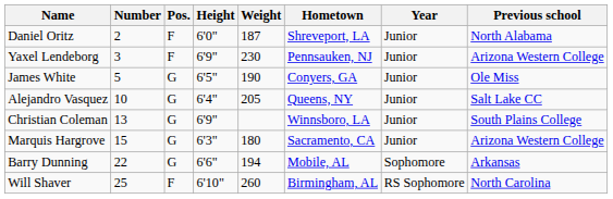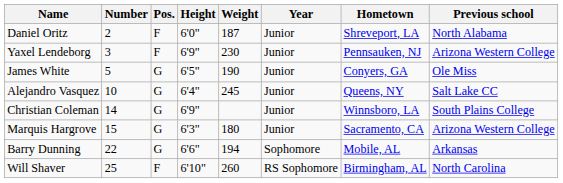columns swapped: Year <-> Hometown
Alejandro Vasquez | Weight: 205 -> 245
Christian Coleman | Number: 13 -> 14
